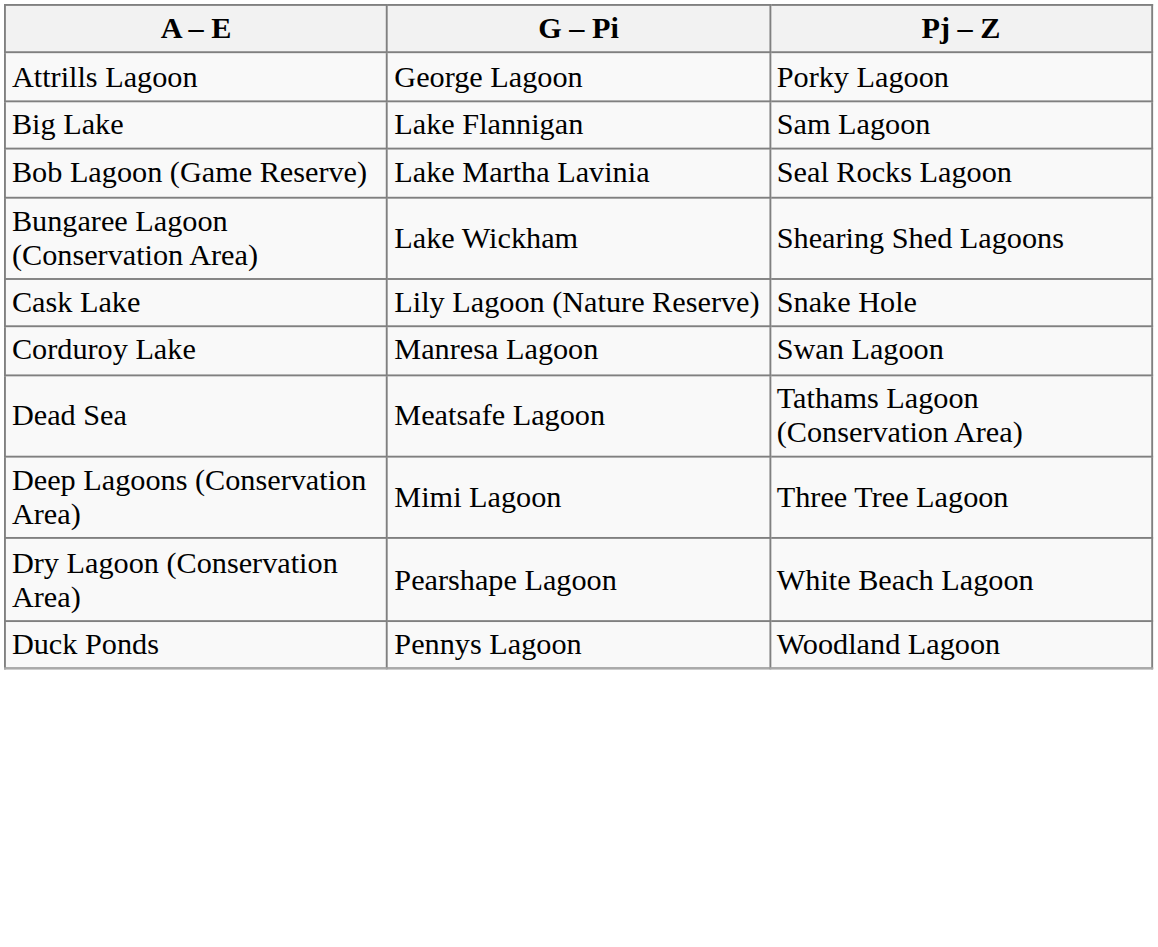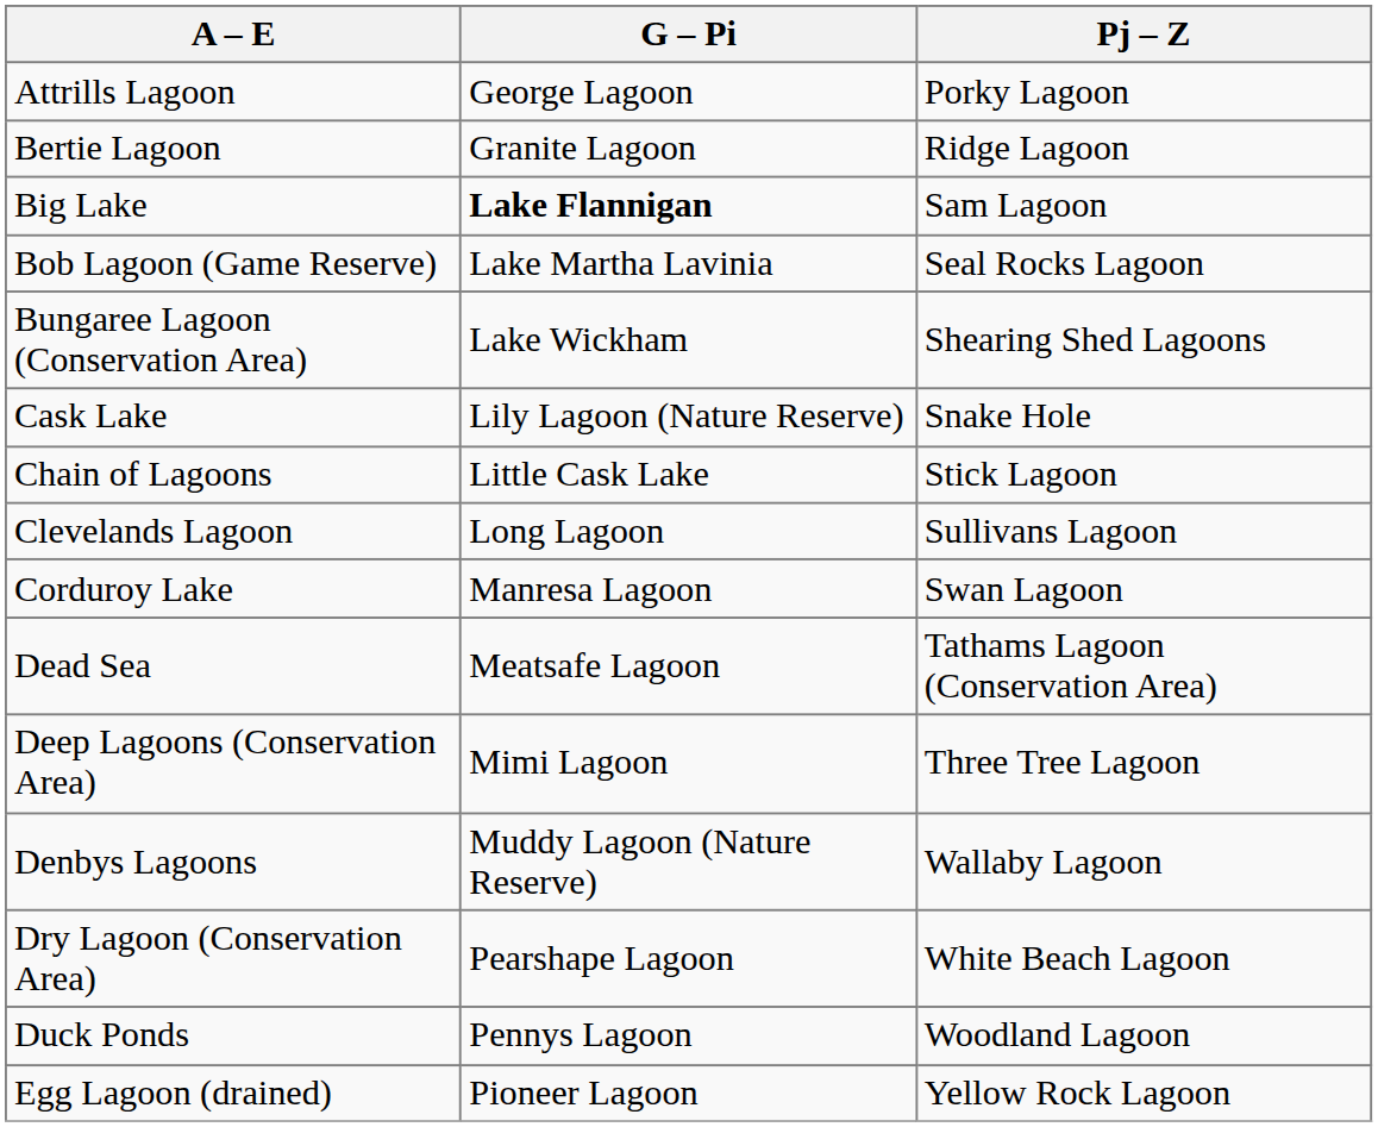+ row: Bertie Lagoon | Granite Lagoon | Ridge Lagoon
Big Lake | G – Pi: normal -> bold
+ row: Chain of Lagoons | Little Cask Lake | Stick Lagoon
+ row: Clevelands Lagoon | Long Lagoon | Sullivans Lagoon
+ row: Denbys Lagoons | Muddy Lagoon (Nature Reserve) | Wallaby Lagoon
+ row: Egg Lagoon (drained) | Pioneer Lagoon | Yellow Rock Lagoon
